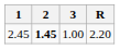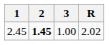2.45 | R: 2.20 -> 2.02
